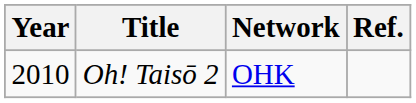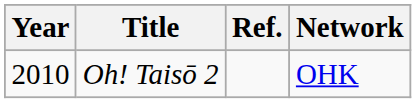columns swapped: Network <-> Ref.
